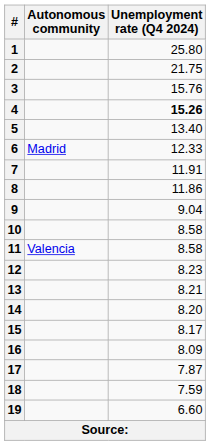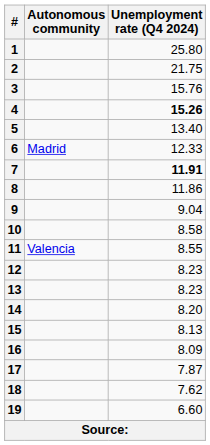7 | Unemployment rate (Q4 2024): normal -> bold
11 | Unemployment rate (Q4 2024): 8.58 -> 8.55
13 | Unemployment rate (Q4 2024): 8.21 -> 8.23
15 | Unemployment rate (Q4 2024): 8.17 -> 8.13
18 | Unemployment rate (Q4 2024): 7.59 -> 7.62
